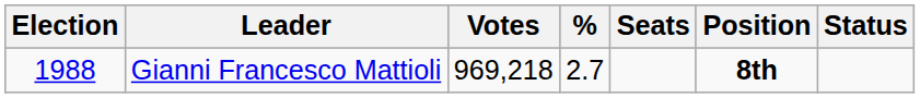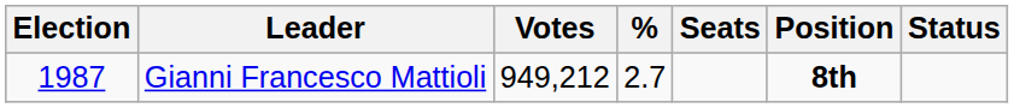Gianni Francesco Mattioli | Election: 1988 -> 1987
Gianni Francesco Mattioli | Votes: 969,218 -> 949,212
